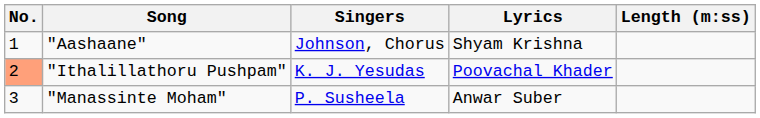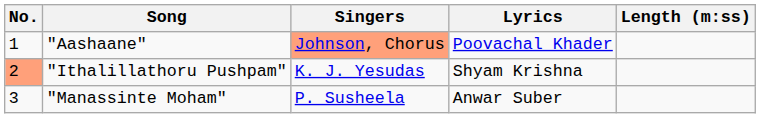"Aashaane" | Singers: no background -> lightsalmon background
"Aashaane" | Lyrics: Shyam Krishna -> Poovachal Khader
"Ithalillathoru Pushpam" | Lyrics: Poovachal Khader -> Shyam Krishna
